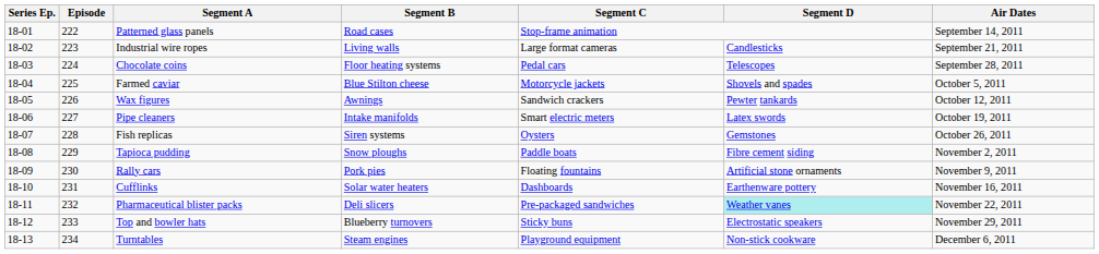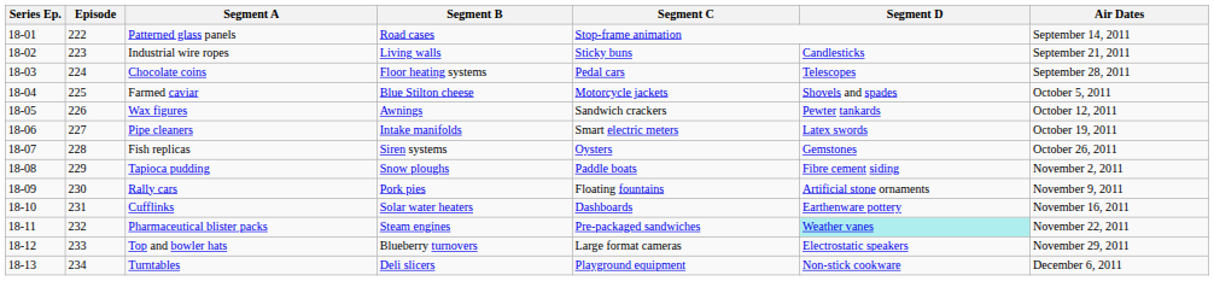Industrial wire ropes | Segment C: Large format cameras -> Sticky buns
Pharmaceutical blister packs | Segment B: Deli slicers -> Steam engines
Top and bowler hats | Segment C: Sticky buns -> Large format cameras
Turntables | Segment B: Steam engines -> Deli slicers
